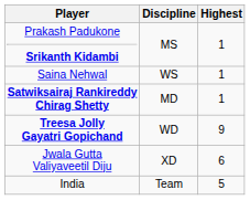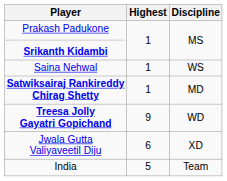columns swapped: Discipline <-> Highest
